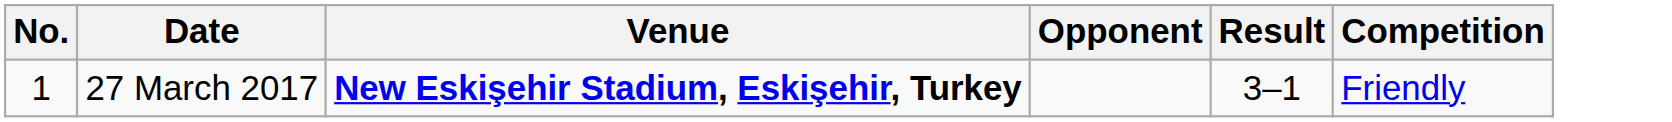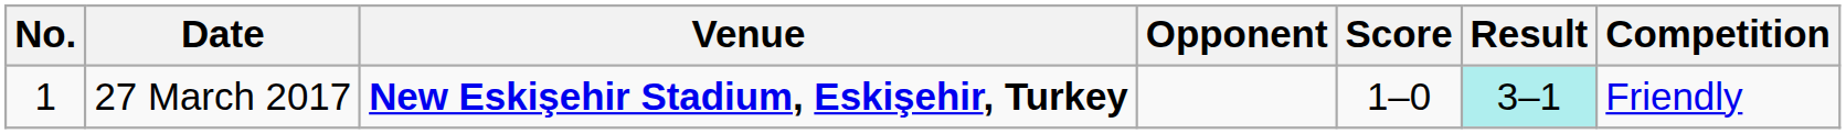+ column: Score | 1–0
27 March 2017 | Result: no background -> paleturquoise background
